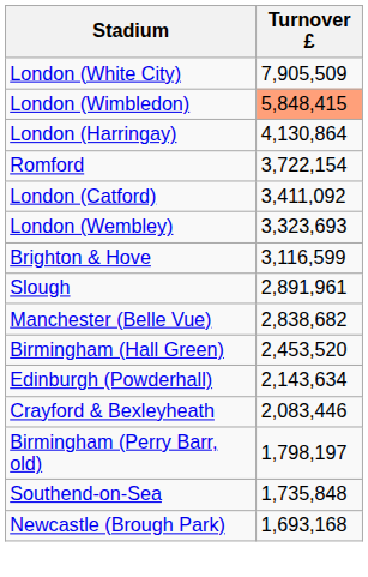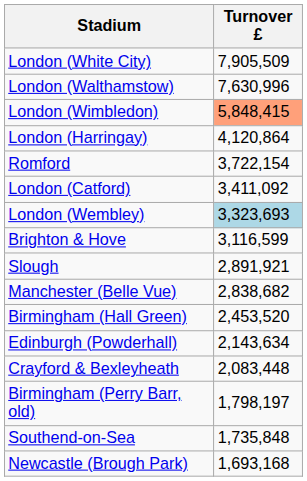+ row: London (Walthamstow) | 7,630,996
London (Harringay) | Turnover £: 4,130,864 -> 4,120,864
London (Wembley) | Turnover £: no background -> lightblue background
Slough | Turnover £: 2,891,961 -> 2,891,921
Crayford & Bexleyheath | Turnover £: 2,083,446 -> 2,083,448
